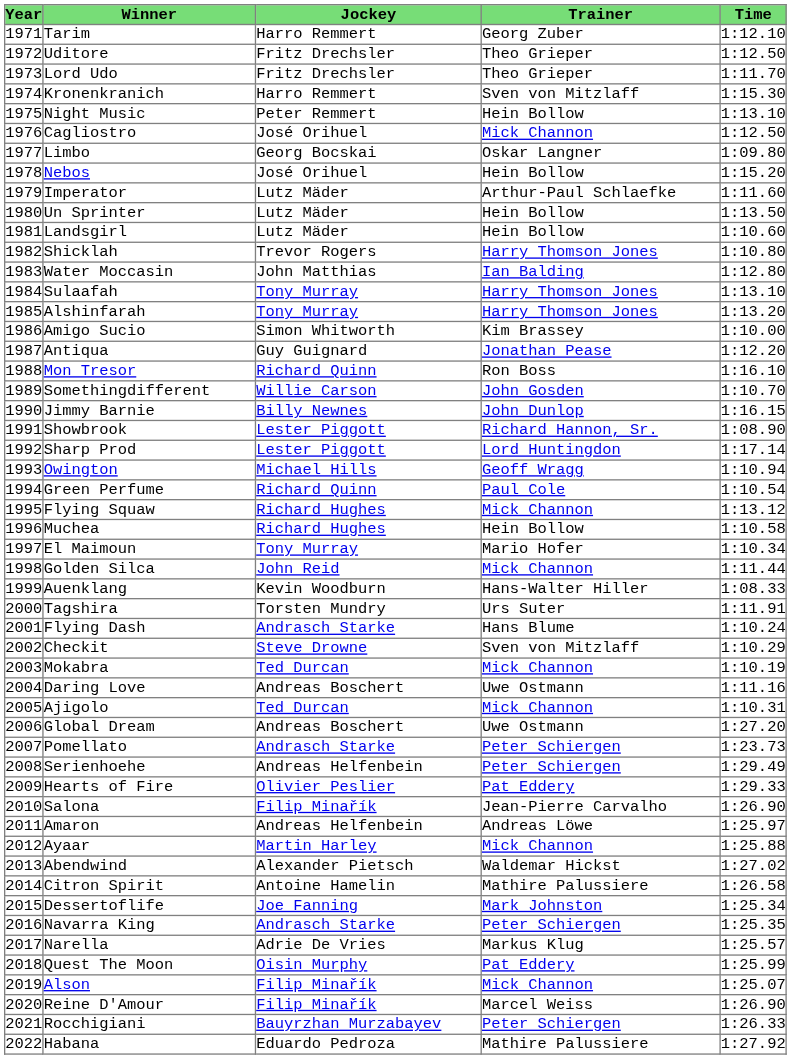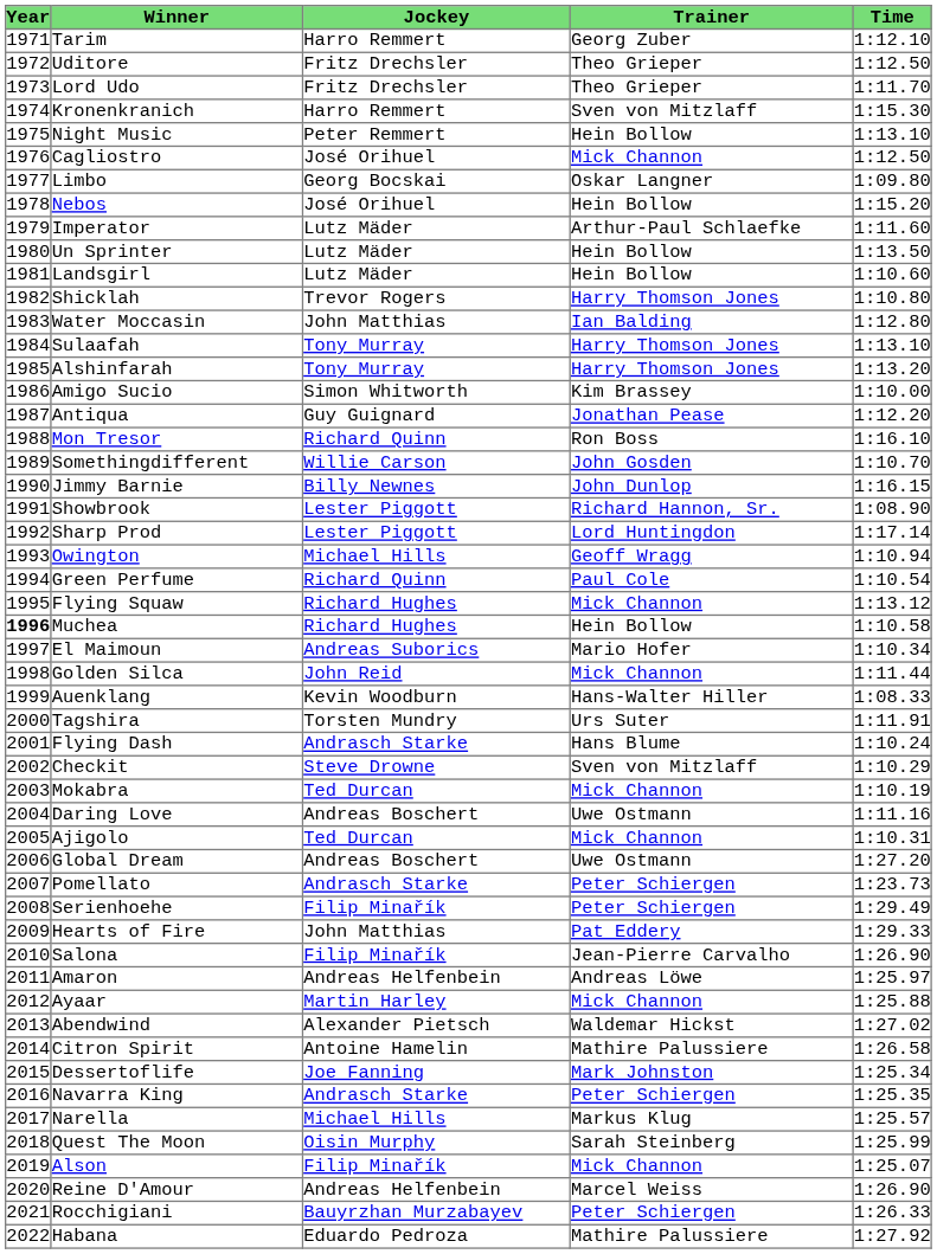Muchea | Year: normal -> bold
El Maimoun | Jockey: Tony Murray -> Andreas Suborics
Serienhoehe | Jockey: Andreas Helfenbein -> Filip Minařík
Hearts of Fire | Jockey: Olivier Peslier -> John Matthias
Narella | Jockey: Adrie De Vries -> Michael Hills
Quest The Moon | Trainer: Pat Eddery -> Sarah Steinberg
Reine D'Amour | Jockey: Filip Minařík -> Andreas Helfenbein
